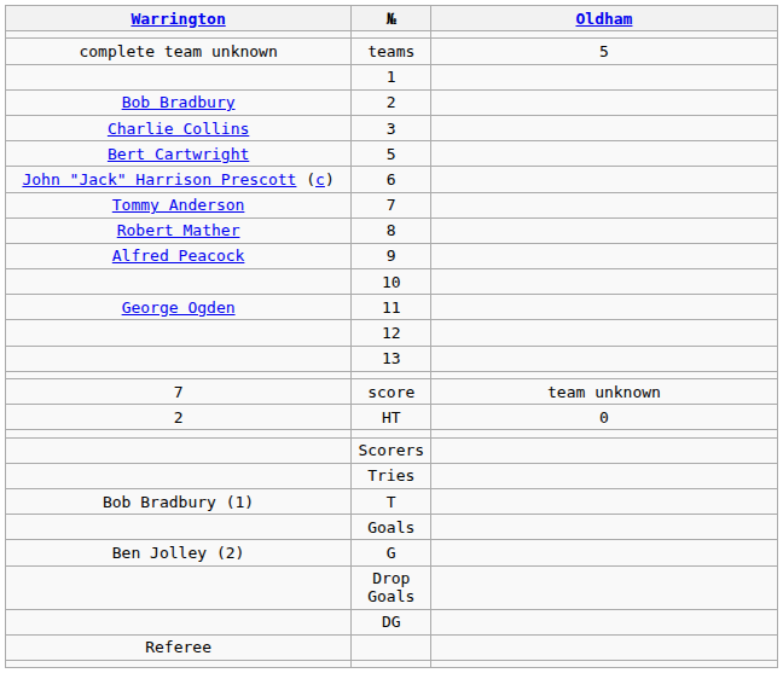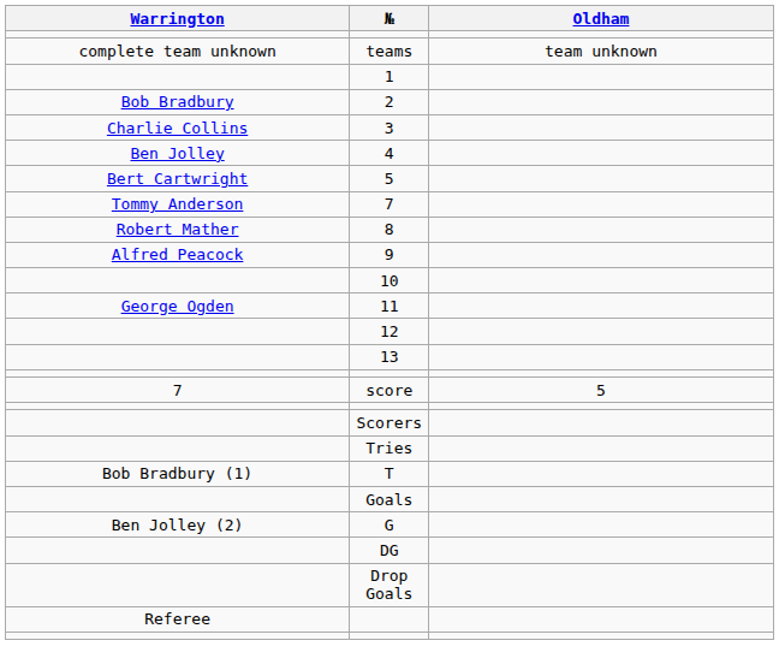teams | Oldham: 5 -> team unknown
+ row: Ben Jolley | 4
- row: John "Jack" Harrison Prescott (c) | 6
score | Oldham: team unknown -> 5
- row: 2 | HT | 0
rows swapped: Drop Goals <-> DG
